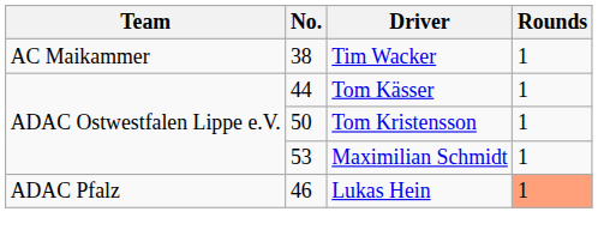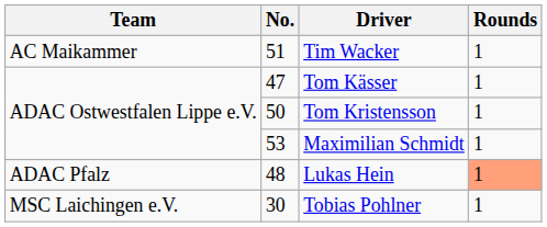Tim Wacker | No.: 38 -> 51
Tom Kässer | No.: 44 -> 47
Lukas Hein | No.: 46 -> 48
+ row: MSC Laichingen e.V. | 30 | Tobias Pohlner | 1
